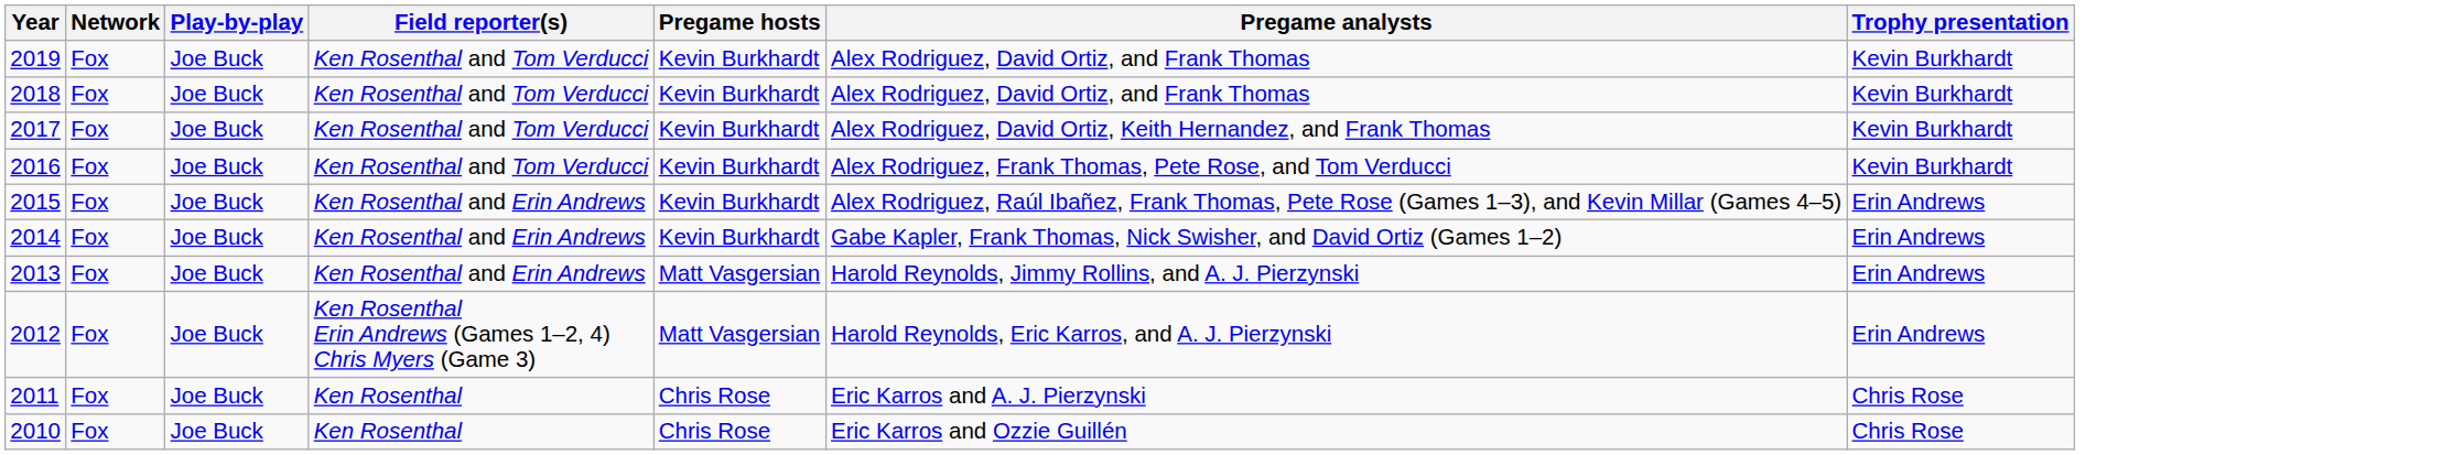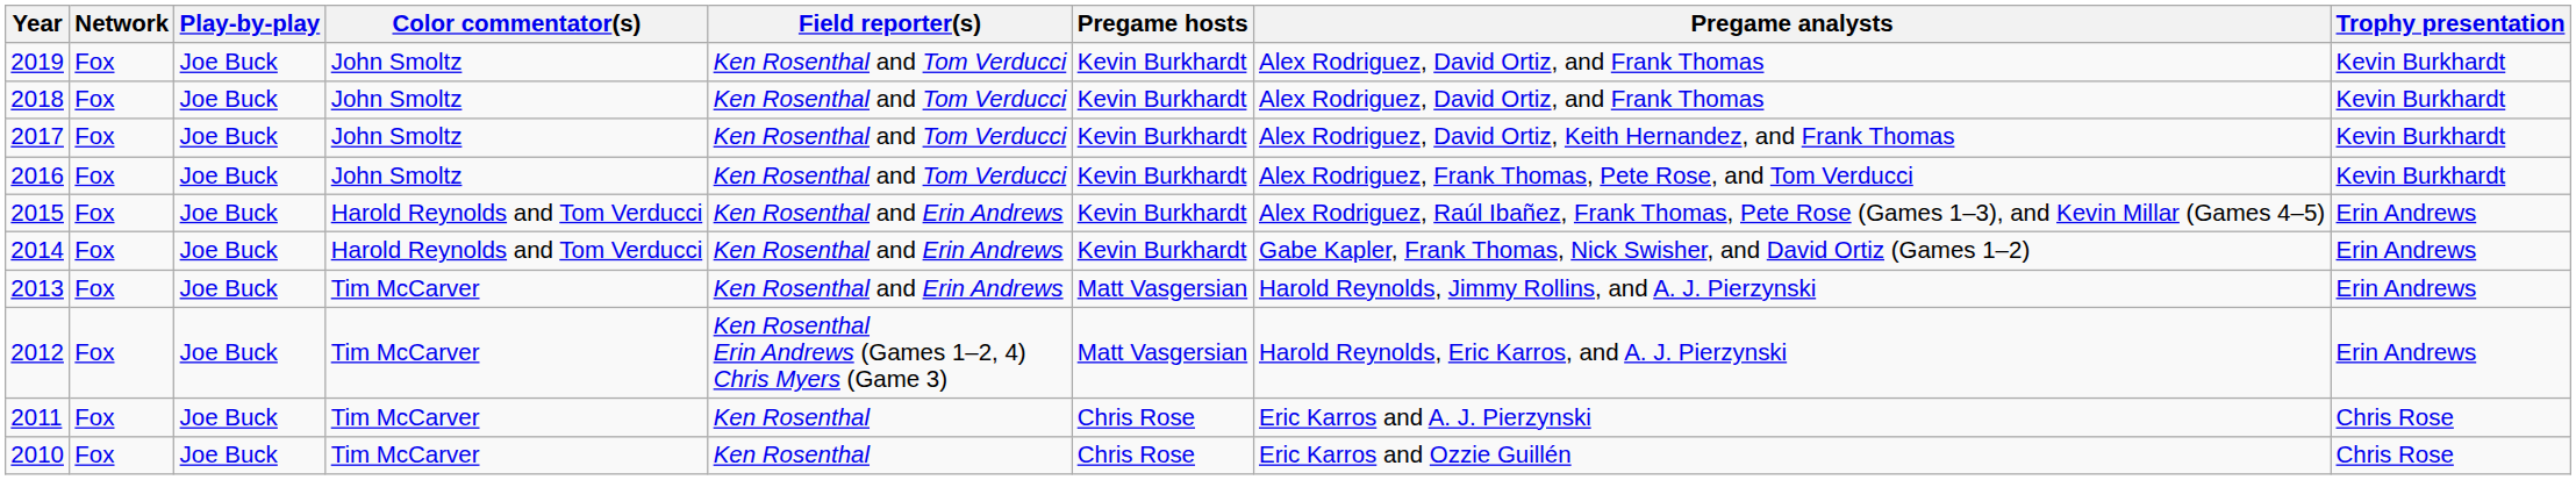+ column: Color commentator(s) | John Smoltz | John Smoltz | John Smoltz | John Smoltz | Harold Reynolds and Tom Verducci | Harold Reynolds and Tom Verducci | Tim McCarver | Tim McCarver | Tim McCarver | Tim McCarver
